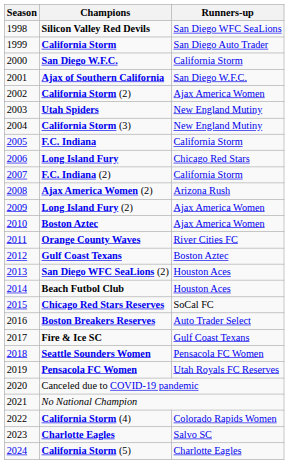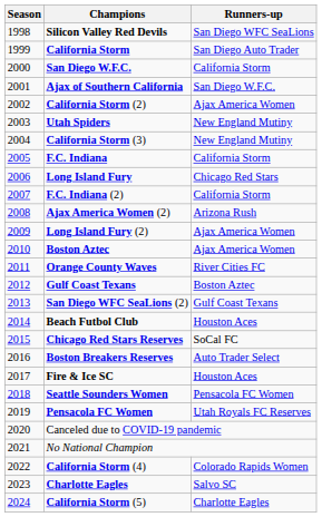San Diego WFC SeaLions (2) | Runners-up: Houston Aces -> Gulf Coast Texans
Fire & Ice SC | Runners-up: Gulf Coast Texans -> Houston Aces
